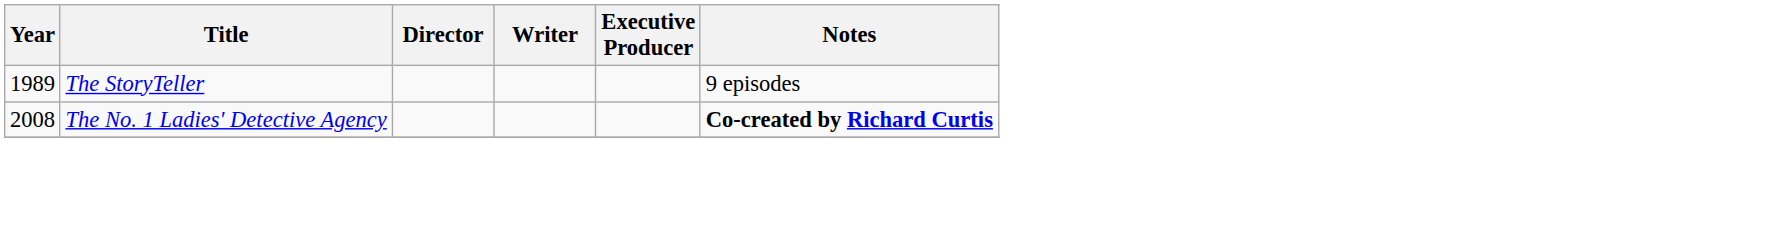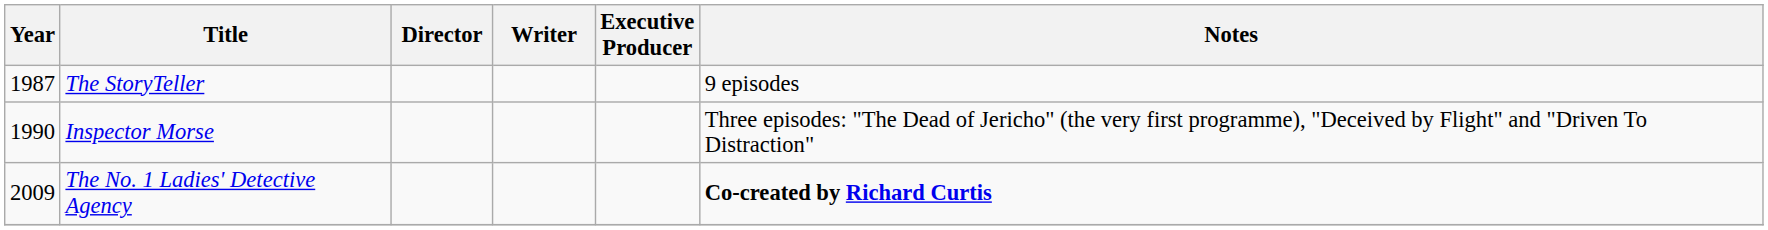The StoryTeller | Year: 1989 -> 1987
+ row: 1990 | Inspector Morse | Three episodes: "The Dead of Jericho" (the very first programme), "Deceived by Flight" and "Driven To Distraction"
The No. 1 Ladies' Detective Agency | Year: 2008 -> 2009
